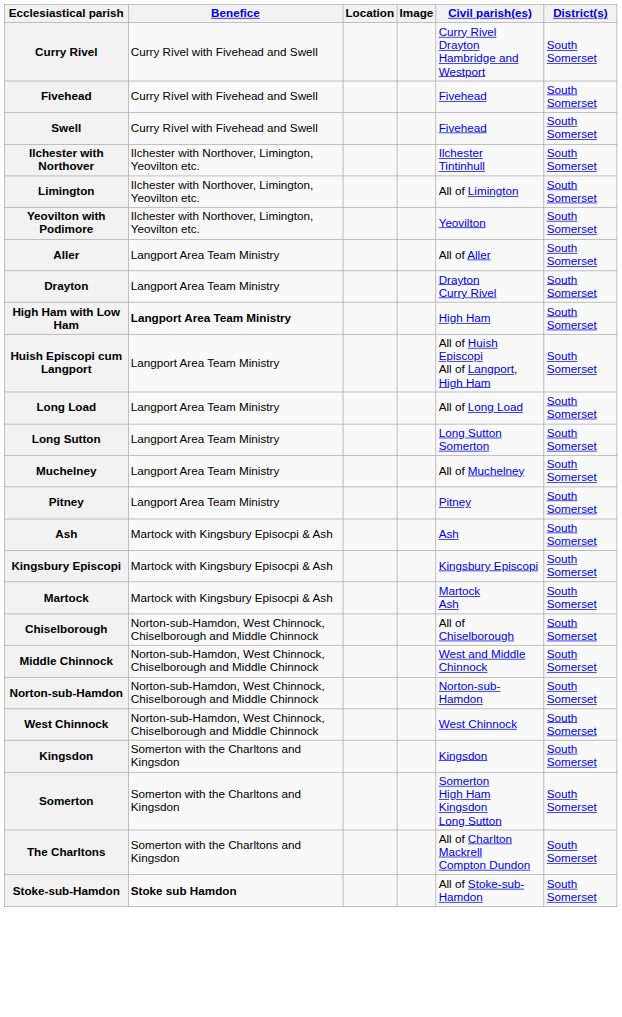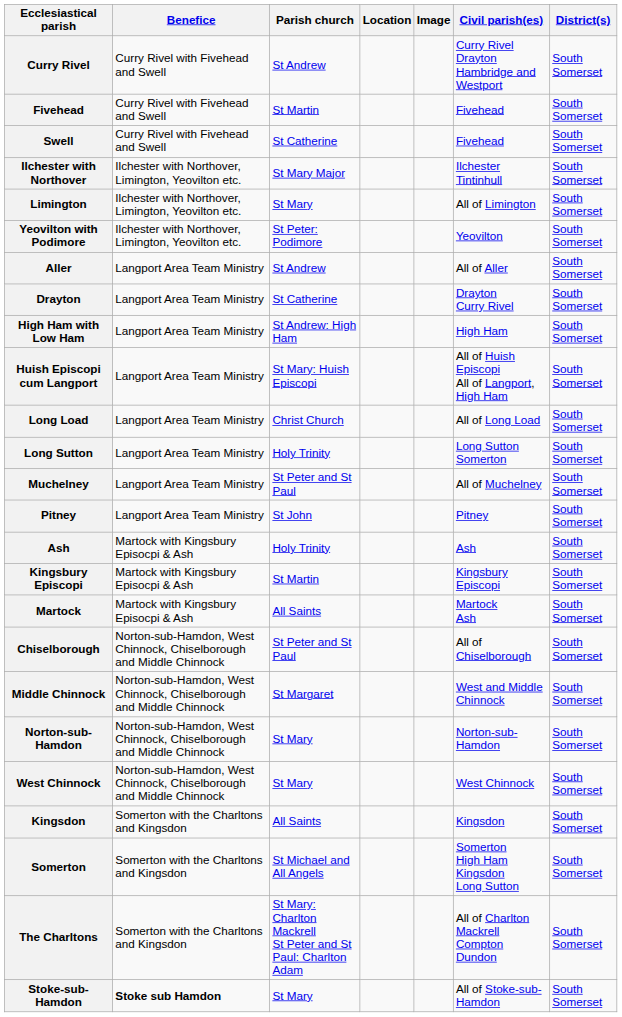+ column: Parish church | St Andrew | St Martin | St Catherine | St Mary Major | St Mary | St Peter: Podimore | St Andrew | St Catherine | St Andrew: High Ham | St Mary: Huish Episcopi | Christ Church | Holy Trinity | St Peter and St Paul | St John | Holy Trinity | St Martin | All Saints | St Peter and St Paul | St Margaret | St Mary | St Mary | All Saints | St Michael and All Angels | St Mary: Charlton Mackrell St Peter and St Paul: Charlton Adam | St Mary
High Ham with Low Ham | Benefice: bold -> normal
